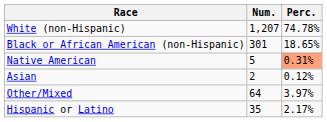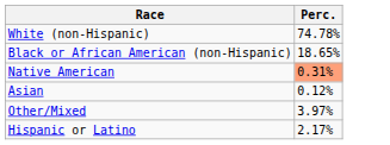- column: Num. | 1,207 | 301 | 5 | 2 | 64 | 35
